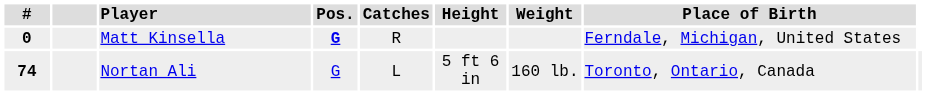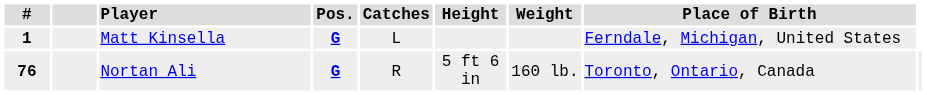Matt Kinsella | #: 0 -> 1
Matt Kinsella | Catches: R -> L
Nortan Ali | #: 74 -> 76
Nortan Ali | Pos.: normal -> bold
Nortan Ali | Catches: L -> R
